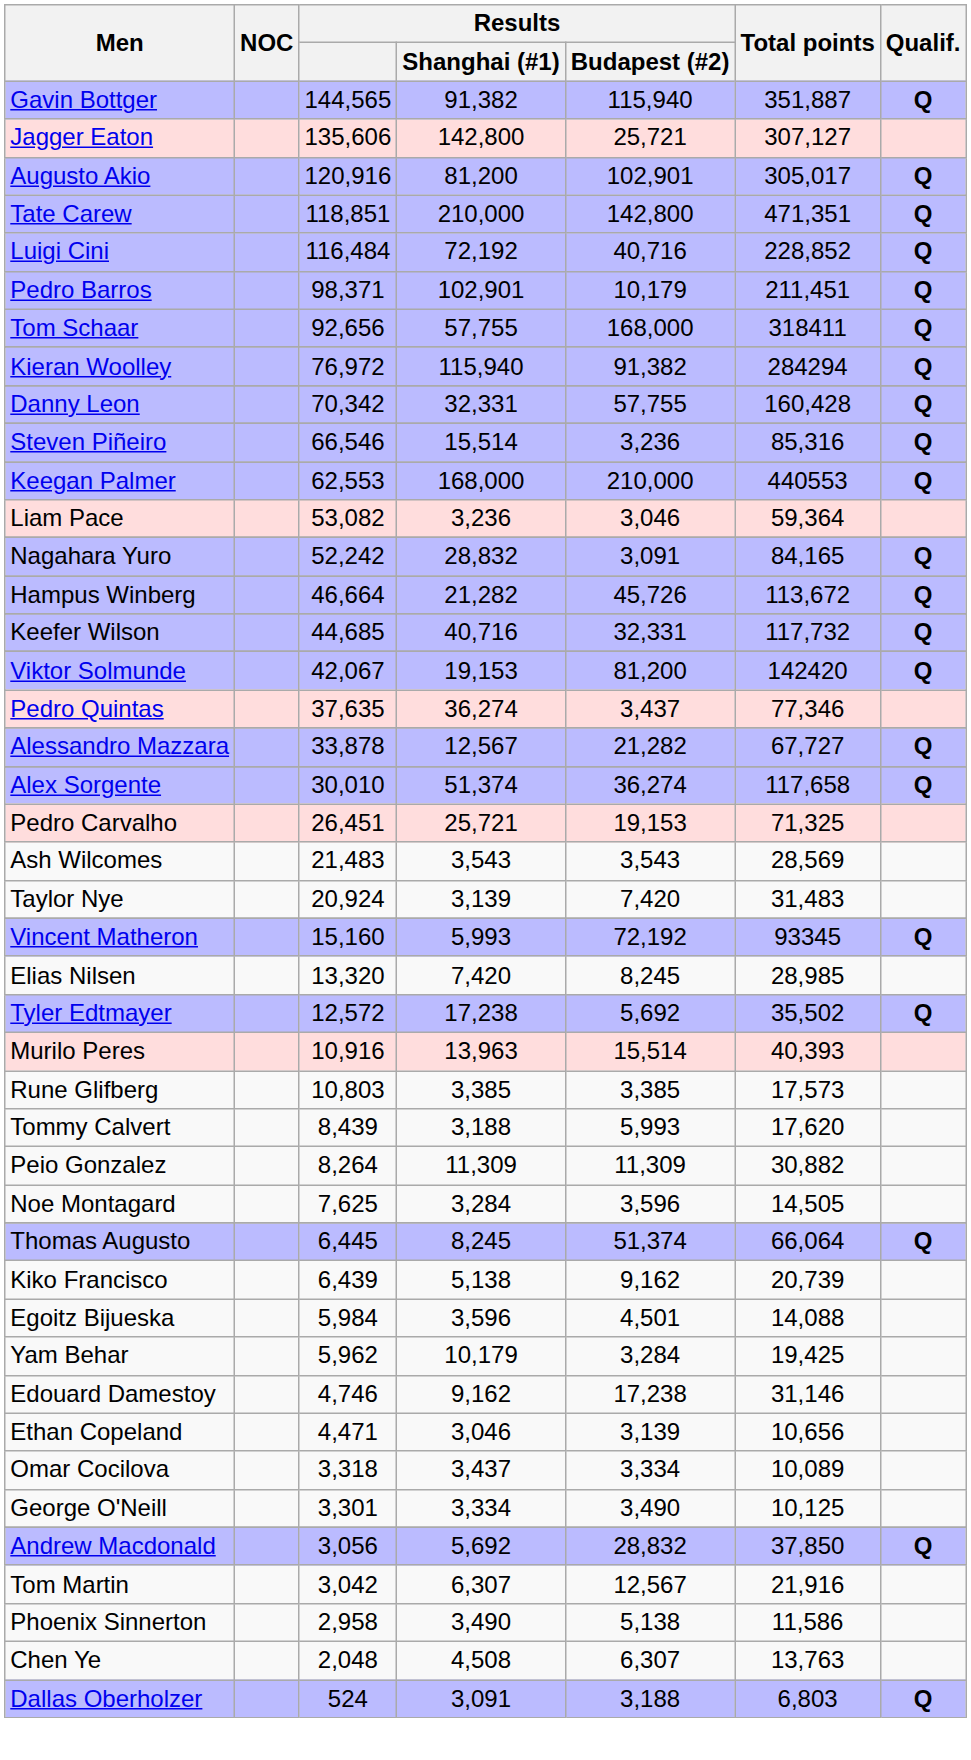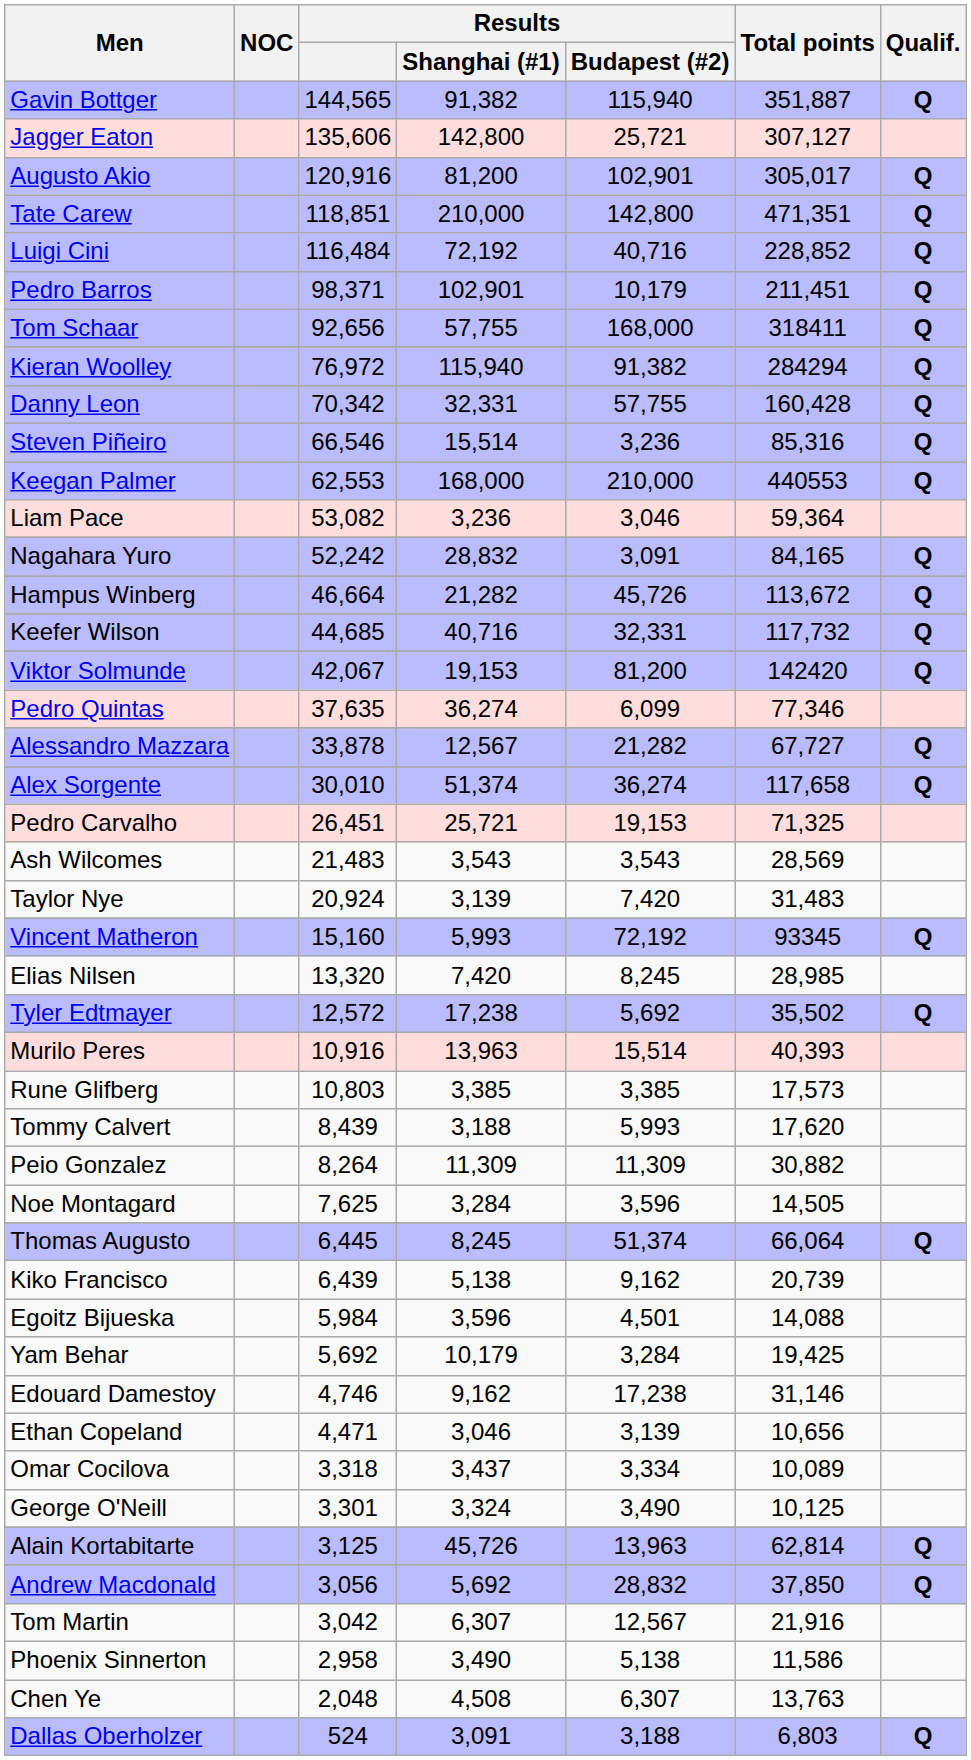Pedro Quintas | Results / Budapest (#2): 3,437 -> 6,099
Yam Behar | Results: 5,962 -> 5,692
George O'Neill | Results / Shanghai (#1): 3,334 -> 3,324
+ row: Alain Kortabitarte | 3,125 | 45,726 | 13,963 | 62,814 | Q
